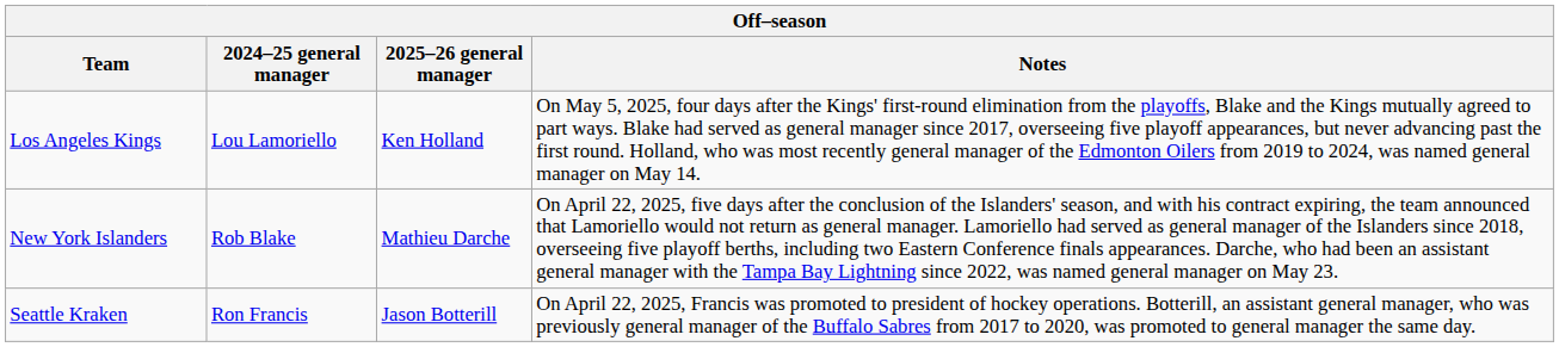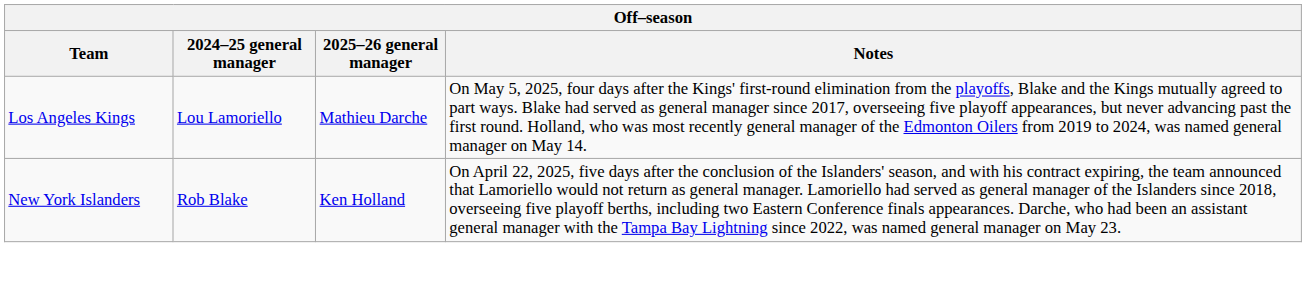Los Angeles Kings | 2025–26 general manager: Ken Holland -> Mathieu Darche
New York Islanders | 2025–26 general manager: Mathieu Darche -> Ken Holland
- row: Seattle Kraken | Ron Francis | Jason Botterill | On April 22, 2025, Francis was promoted to president of hockey operations. Botterill, an assistant general manager, who was previously general manager of the Buffalo Sabres from 2017 to 2020, was promoted to general manager the same day.
